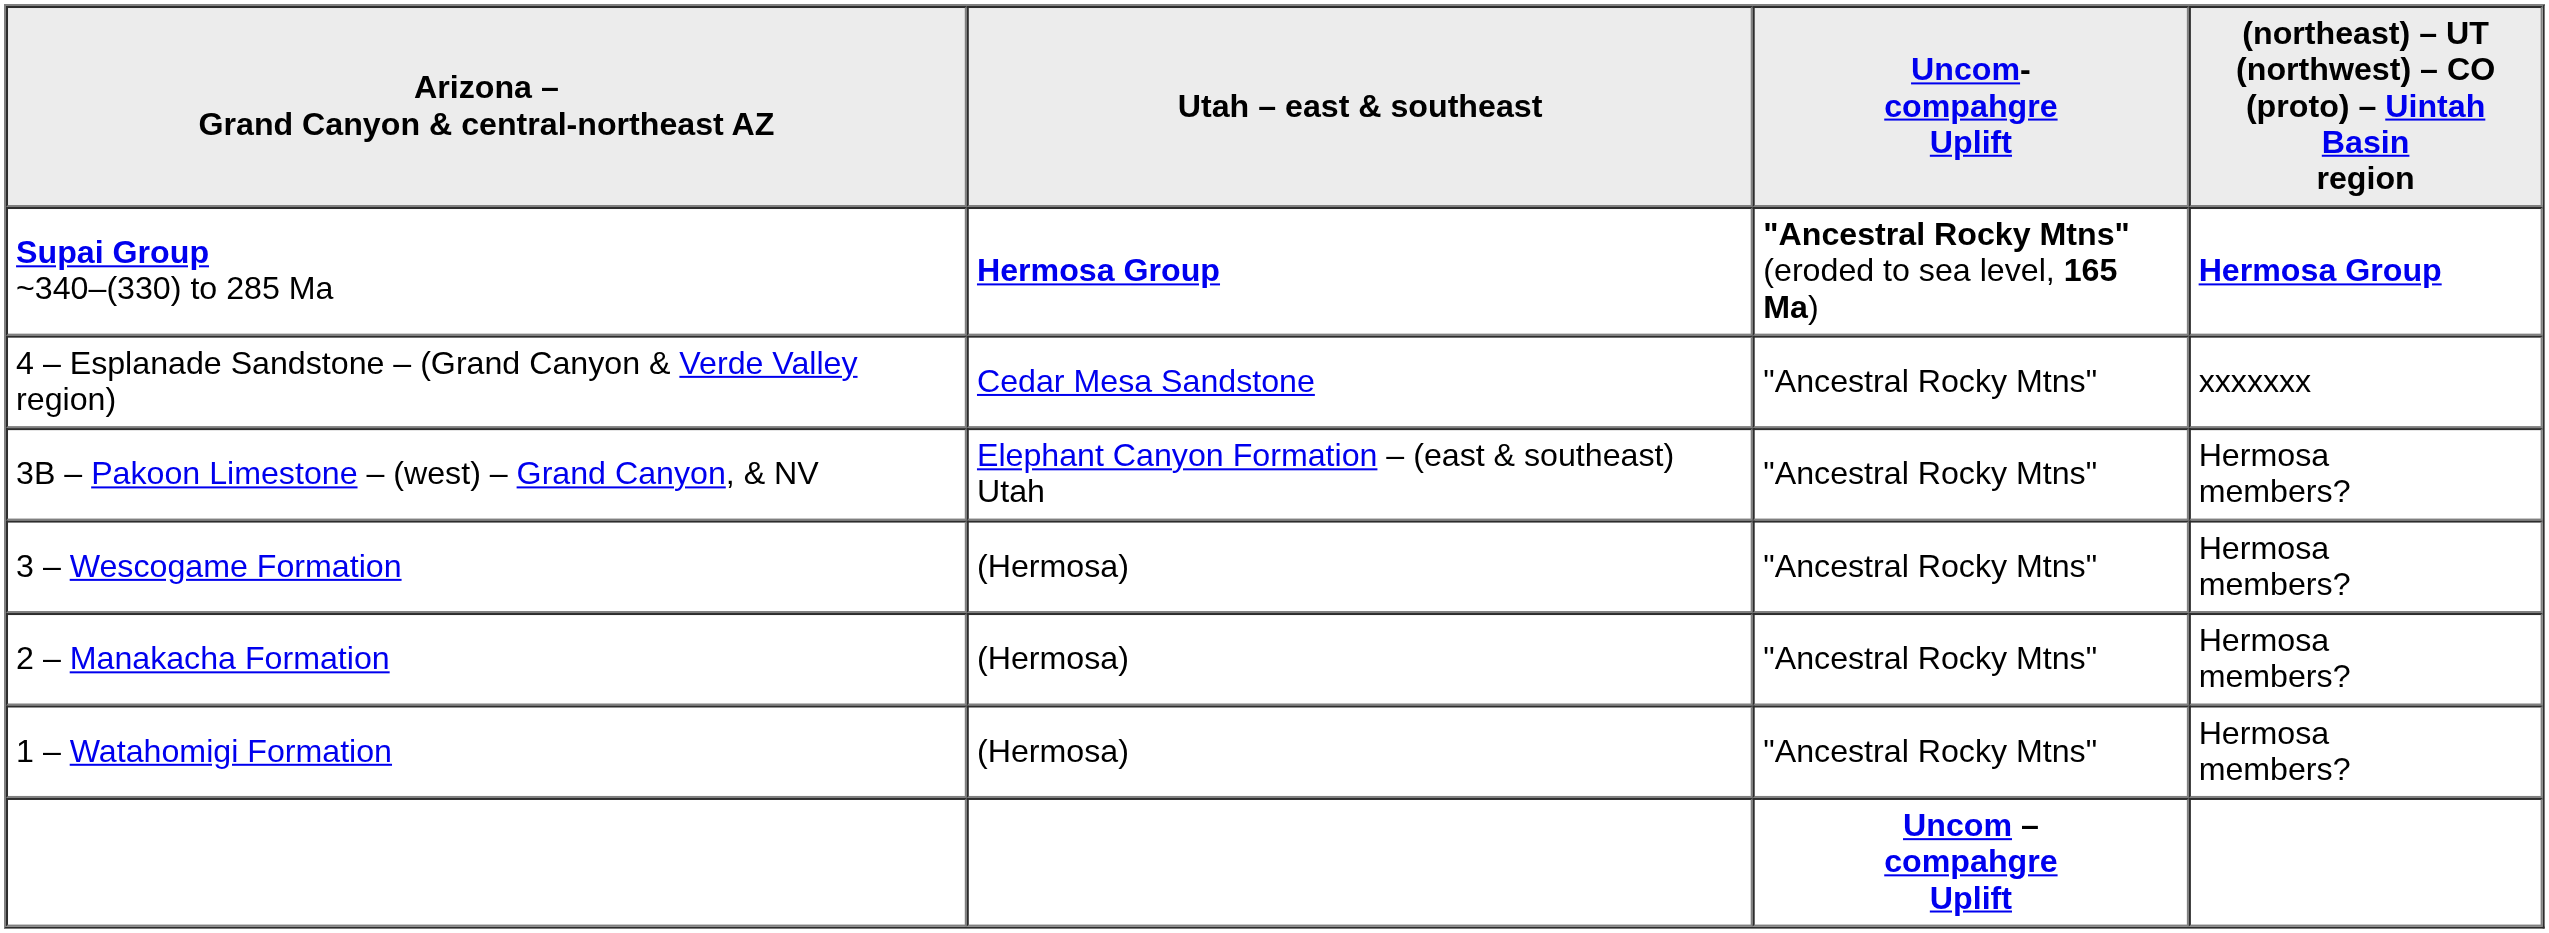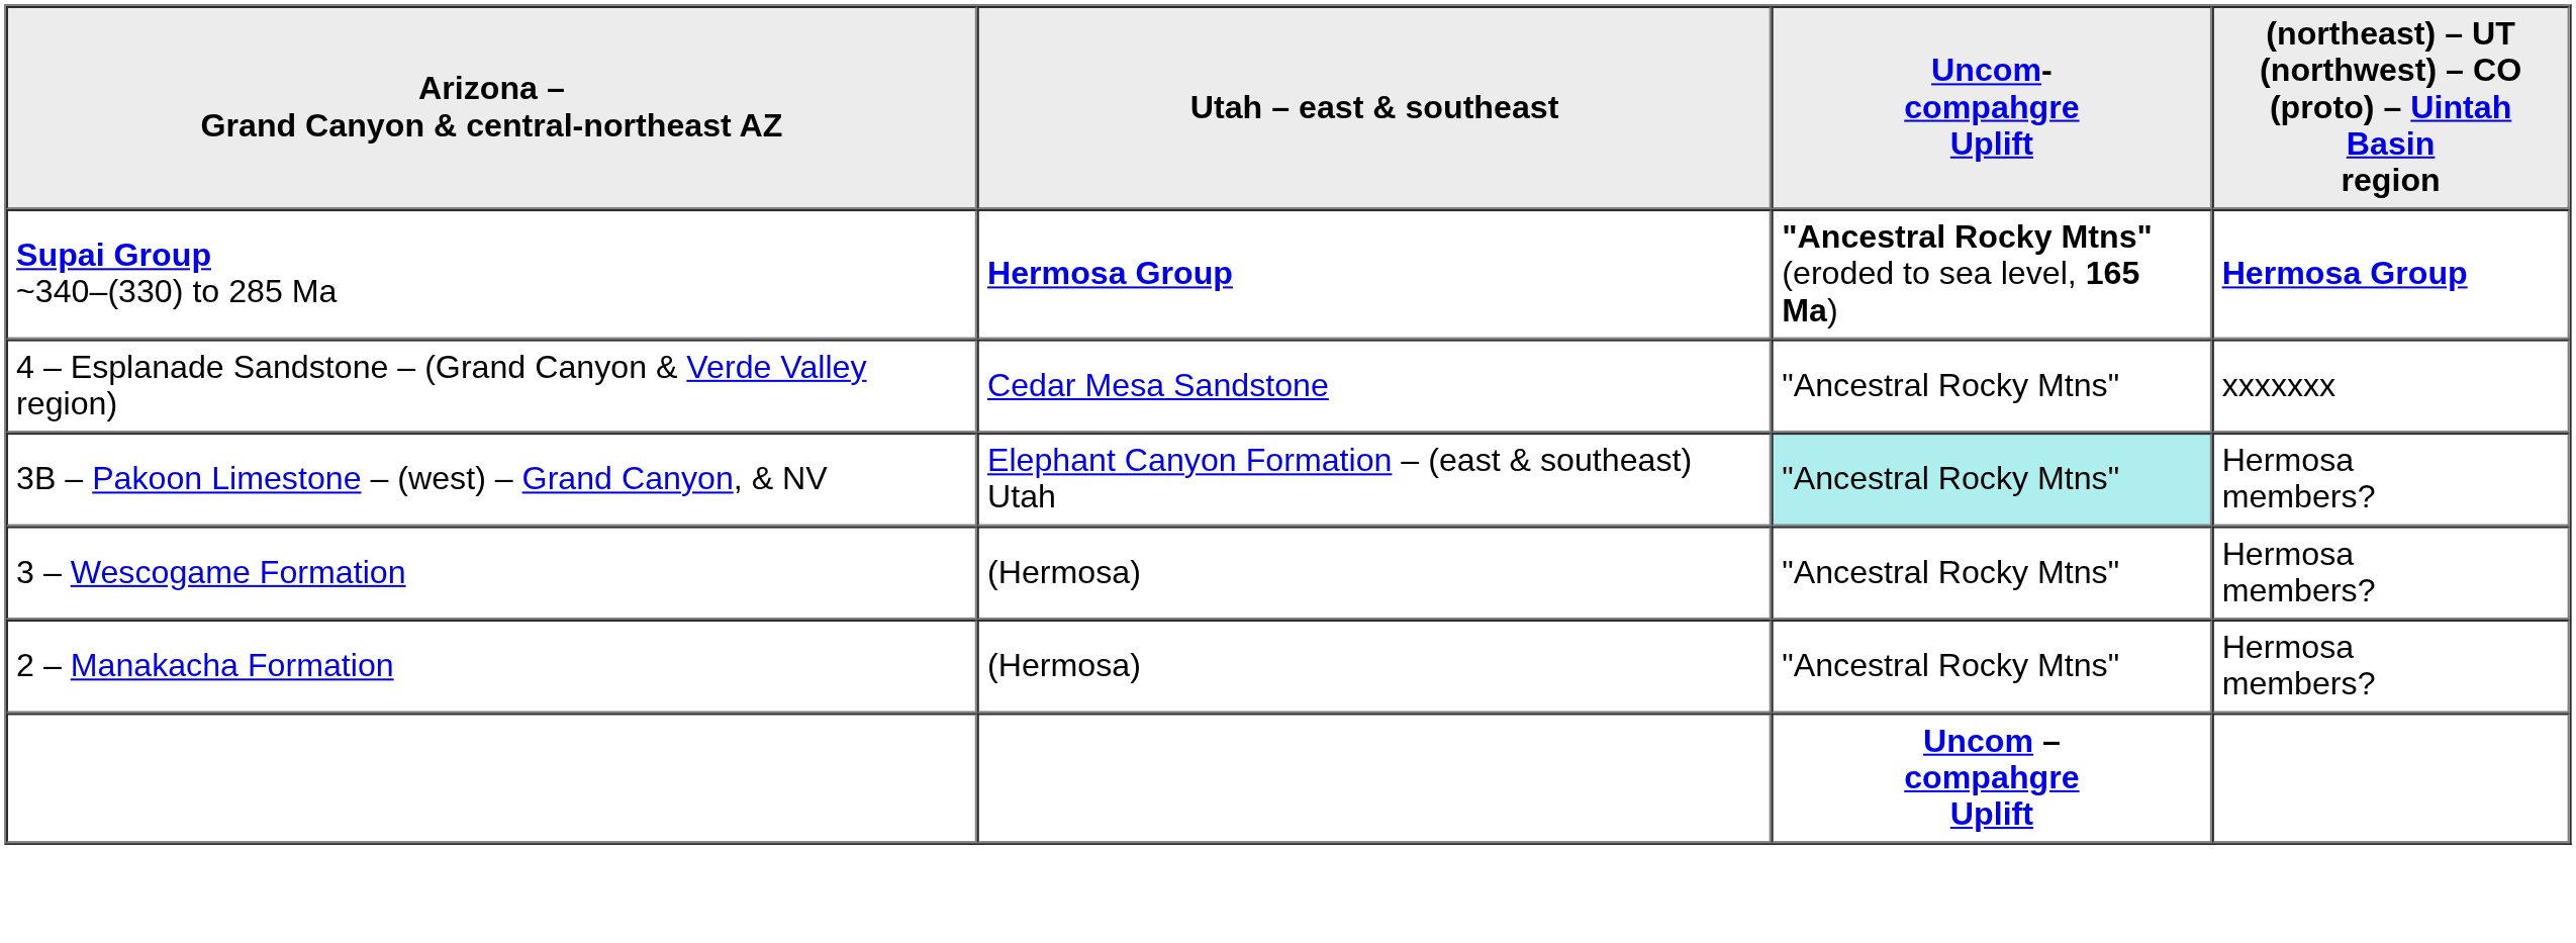3B – Pakoon Limestone – (west) – Grand Canyon, & NV | Uncom- compahgre Uplift: no background -> paleturquoise background
- row: 1 – Watahomigi Formation | (Hermosa) | "Ancestral Rocky Mtns" | Hermosa members?
